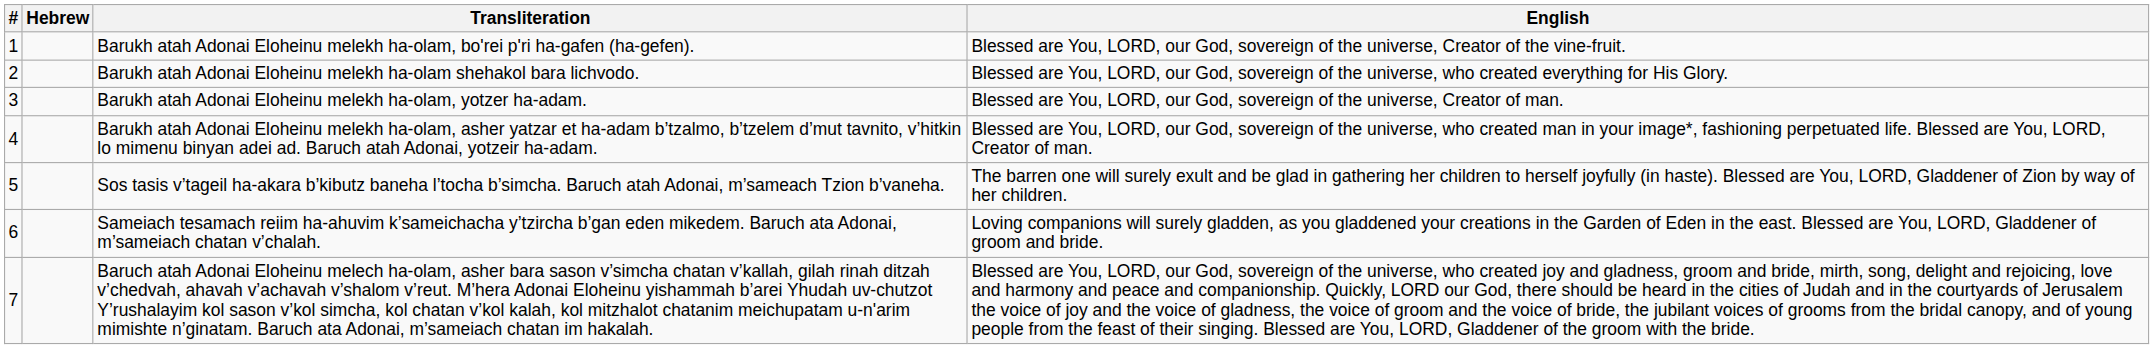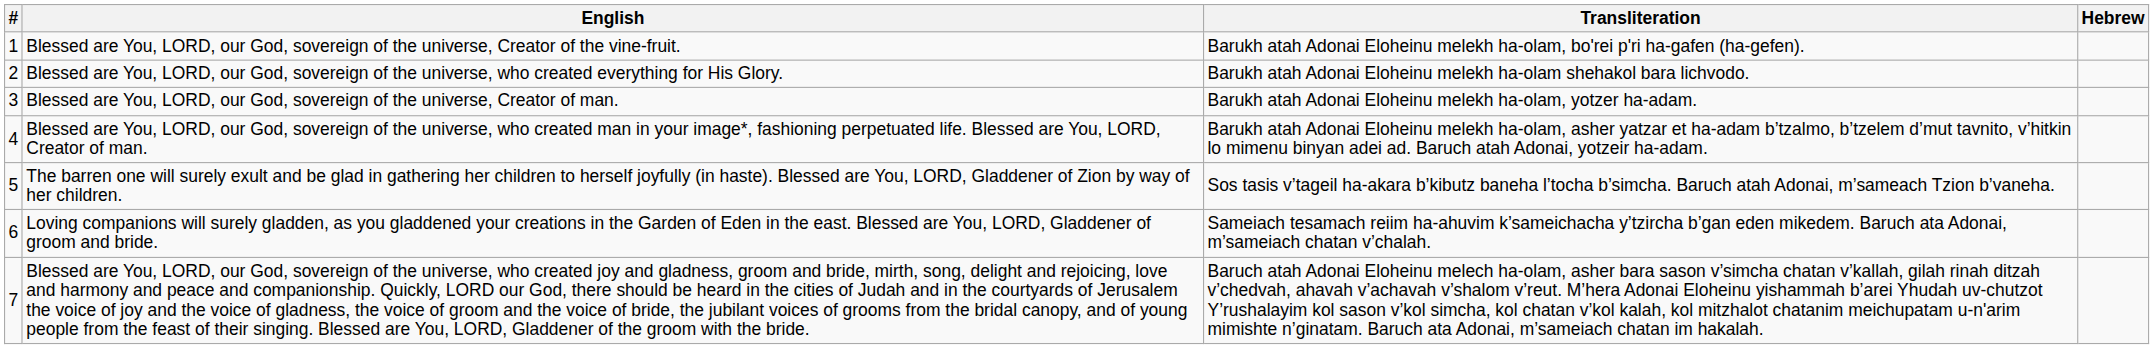columns swapped: Hebrew <-> English
